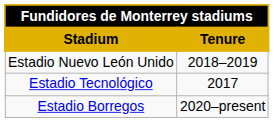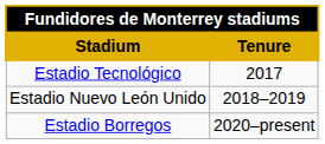rows swapped: Estadio Tecnológico <-> Estadio Nuevo León Unido
